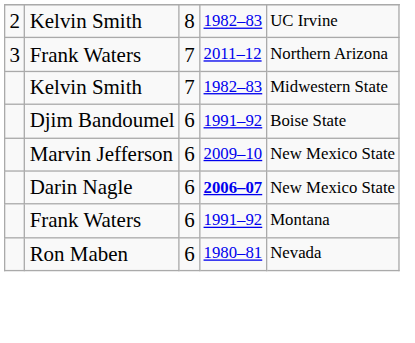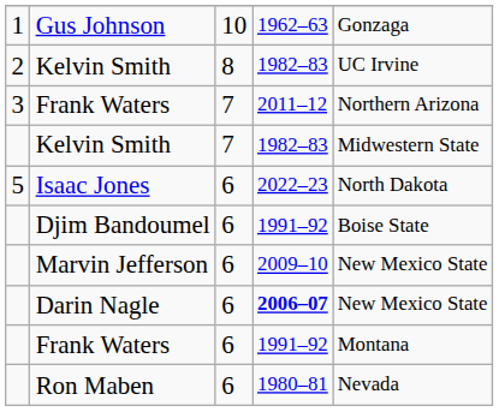+ row: 1 | Gus Johnson | 10 | 1962–63 | Gonzaga
+ row: 5 | Isaac Jones | 6 | 2022–23 | North Dakota
